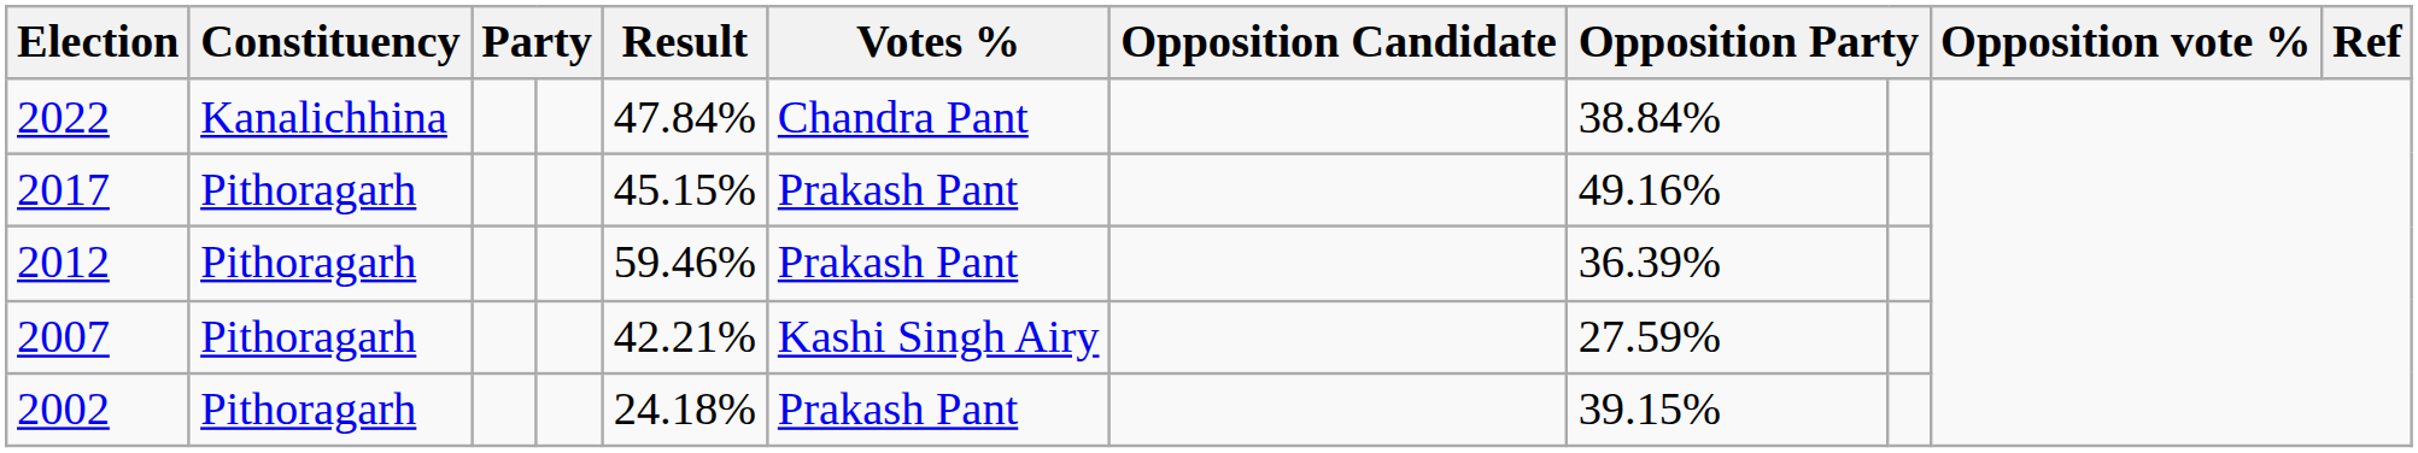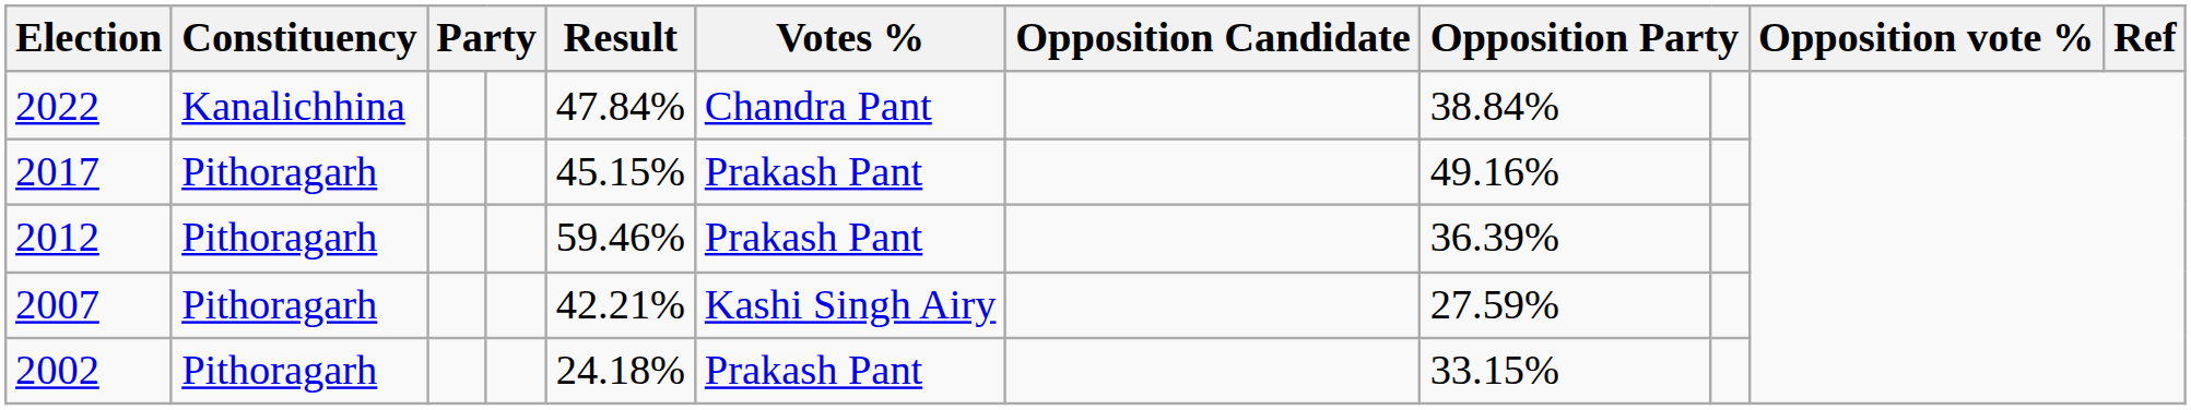2002 | column 8: 39.15% -> 33.15%
